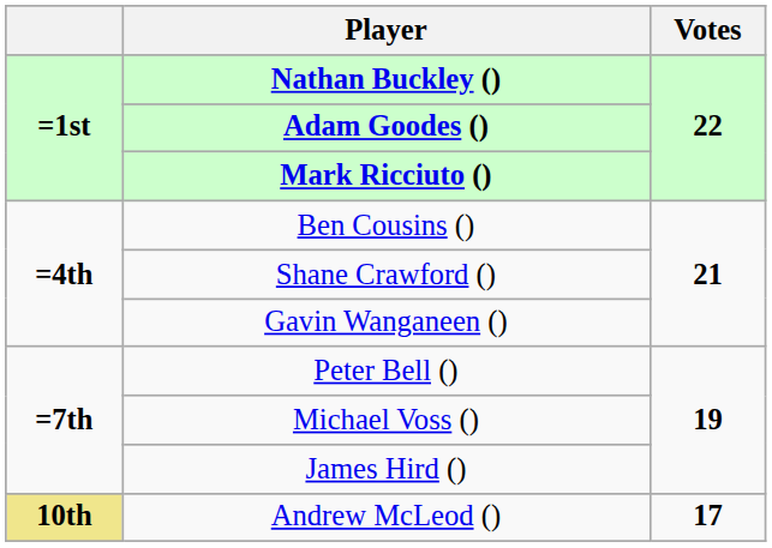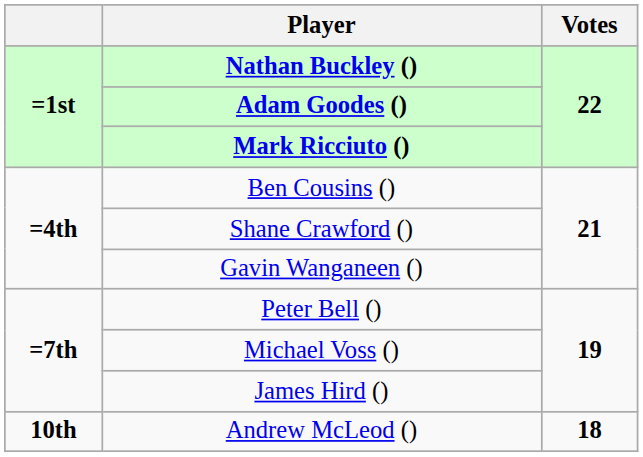Andrew McLeod () | column 1: khaki background -> no background
Andrew McLeod () | Votes: 17 -> 18
